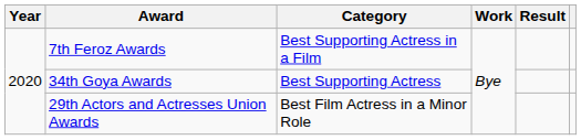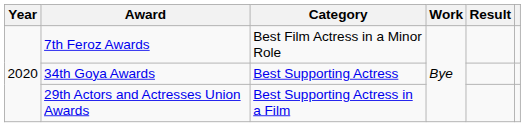7th Feroz Awards | Category: Best Supporting Actress in a Film -> Best Film Actress in a Minor Role
29th Actors and Actresses Union Awards | Category: Best Film Actress in a Minor Role -> Best Supporting Actress in a Film
